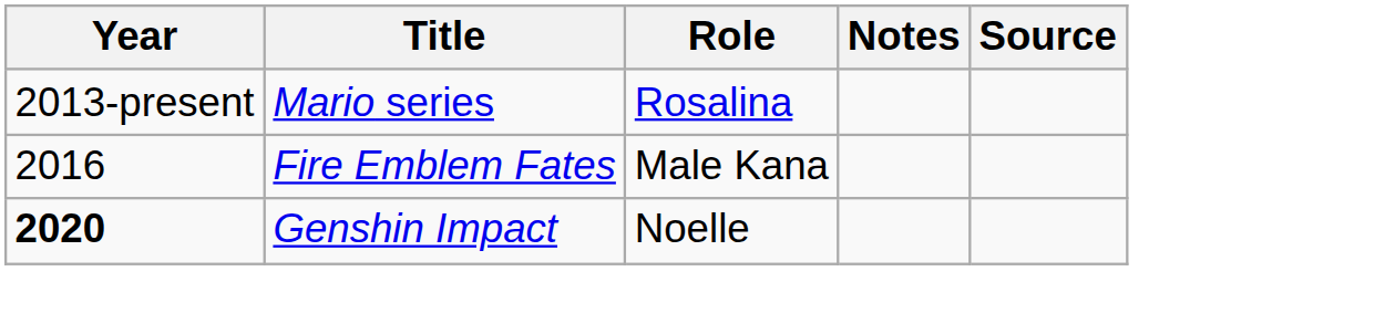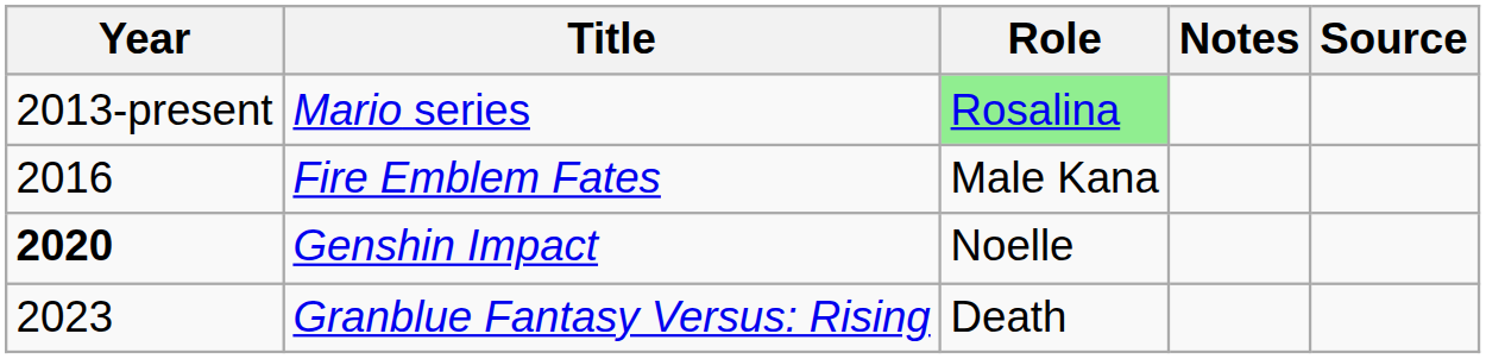Mario series | Role: no background -> lightgreen background
+ row: 2023 | Granblue Fantasy Versus: Rising | Death
